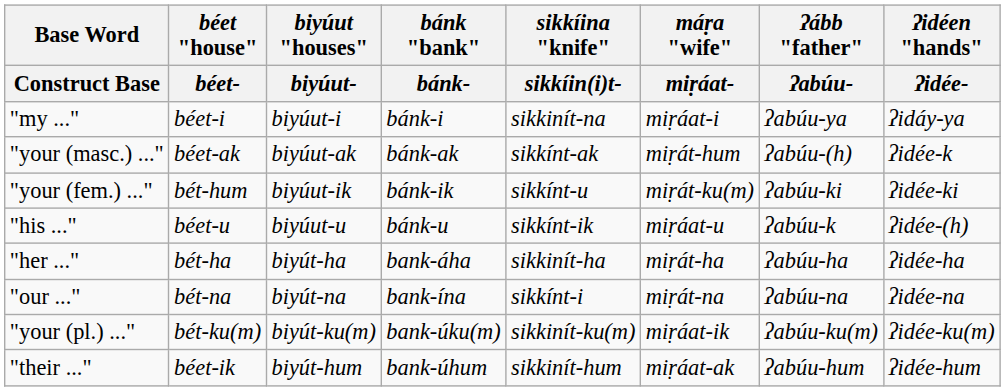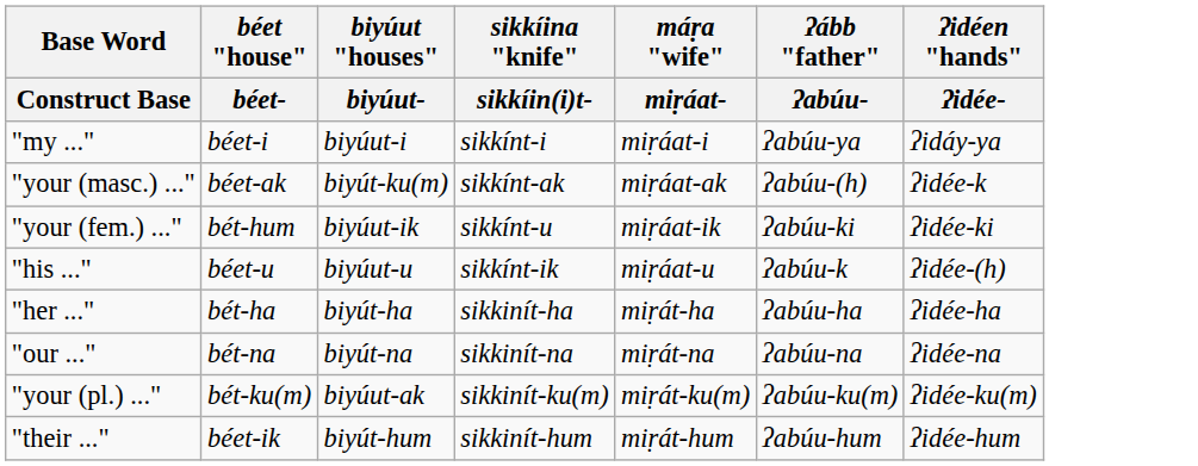- column: bánk "bank" | bánk- | bánk-i | bánk-ak | bánk-ik | bánk-u | bank-áha | bank-ína | bank-úku(m) | bank-úhum
"my ..." | sikkíina "knife" / sikkíin(i)t-: sikkinít-na -> sikkínt-i
"your (masc.) ..." | biyúut "houses" / biyúut-: biyúut-ak -> biyút-ku(m)
"your (masc.) ..." | máṛa "wife" / miṛáat-: miṛát-hum -> miṛáat-ak
"your (fem.) ..." | máṛa "wife" / miṛáat-: miṛát-ku(m) -> miṛáat-ik
"our ..." | sikkíina "knife" / sikkíin(i)t-: sikkínt-i -> sikkinít-na
"your (pl.) ..." | biyúut "houses" / biyúut-: biyút-ku(m) -> biyúut-ak
"your (pl.) ..." | máṛa "wife" / miṛáat-: miṛáat-ik -> miṛát-ku(m)
"their ..." | máṛa "wife" / miṛáat-: miṛáat-ak -> miṛát-hum
